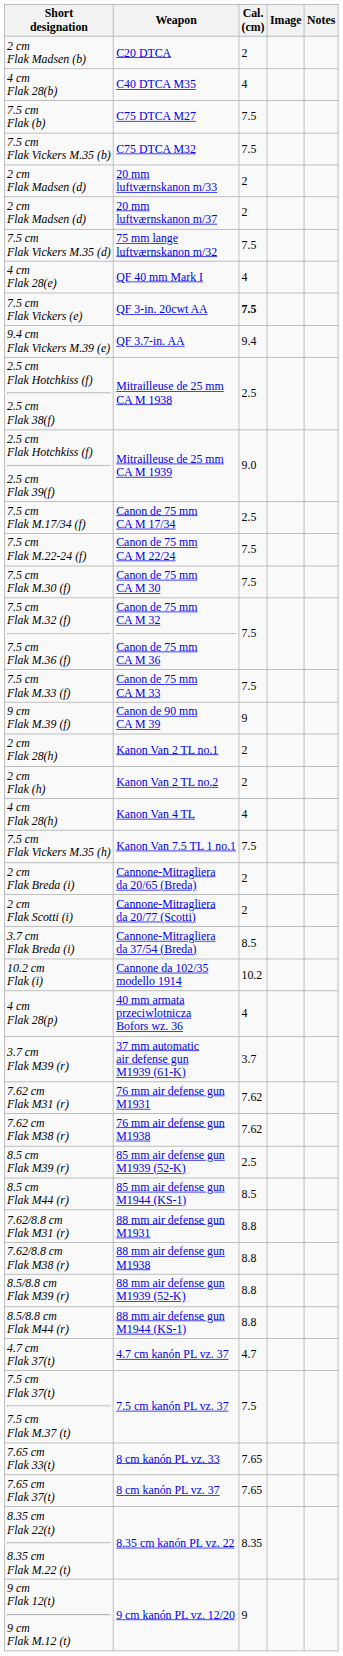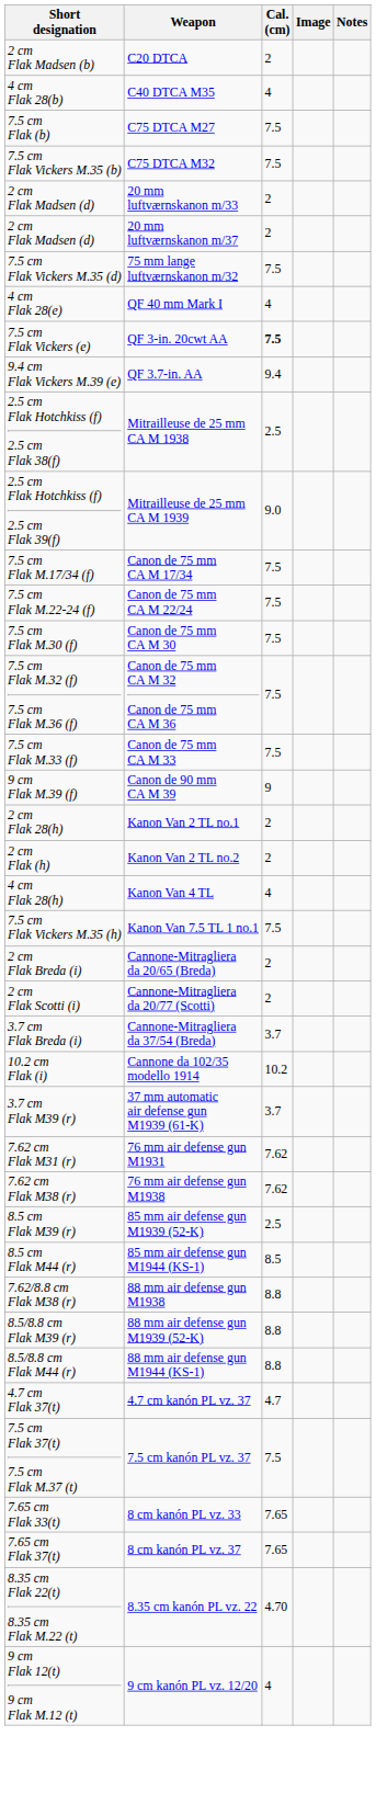Canon de 75 mm CA M 17/34 | Cal. (cm): 2.5 -> 7.5
Cannone-Mitragliera da 37/54 (Breda) | Cal. (cm): 8.5 -> 3.7
- row: 4 cm Flak 28(p) | 40 mm armata przeciwlotnicza Bofors wz. 36 | 4
- row: 7.62/8.8 cm Flak M31 (r) | 88 mm air defense gun M1931 | 8.8
8.35 cm kanón PL vz. 22 | Cal. (cm): 8.35 -> 4.70
9 cm kanón PL vz. 12/20 | Cal. (cm): 9 -> 4
